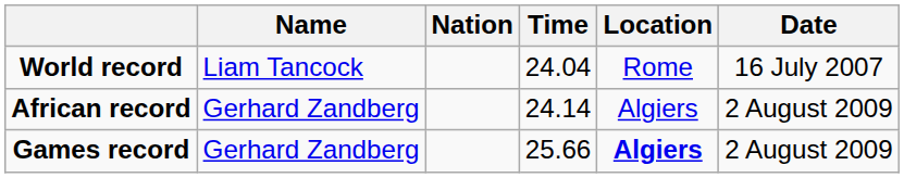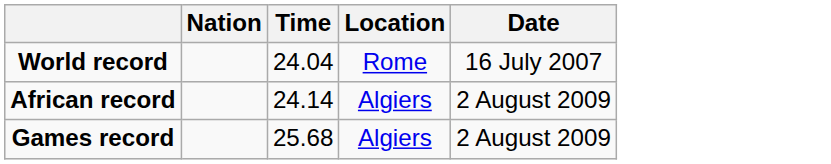- column: Name | Liam Tancock | Gerhard Zandberg | Gerhard Zandberg
Games record | Time: 25.66 -> 25.68
Games record | Location: bold -> normal
